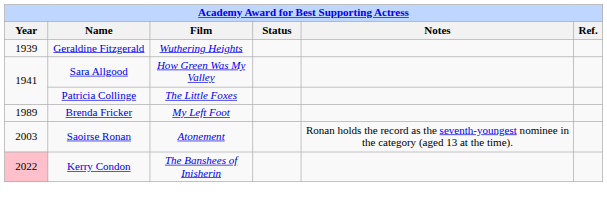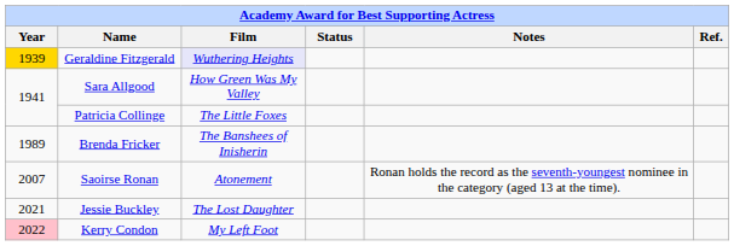Geraldine Fitzgerald | Year: no background -> gold background
Geraldine Fitzgerald | Film: no background -> lavender background
Brenda Fricker | Film: My Left Foot -> The Banshees of Inisherin
Saoirse Ronan | Year: 2003 -> 2007
+ row: 2021 | Jessie Buckley | The Lost Daughter
Kerry Condon | Film: The Banshees of Inisherin -> My Left Foot
